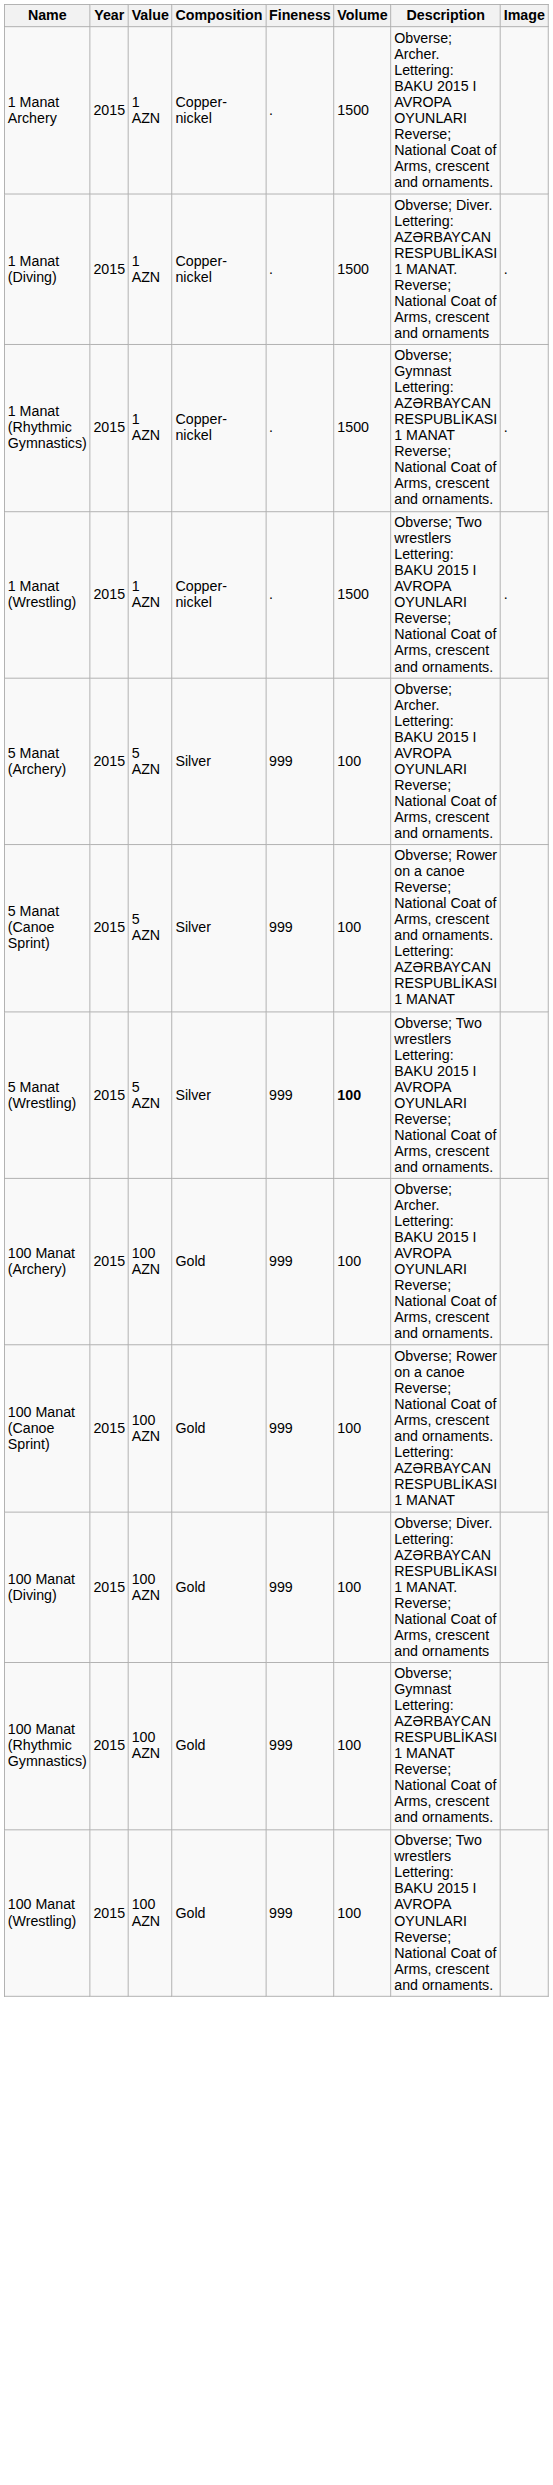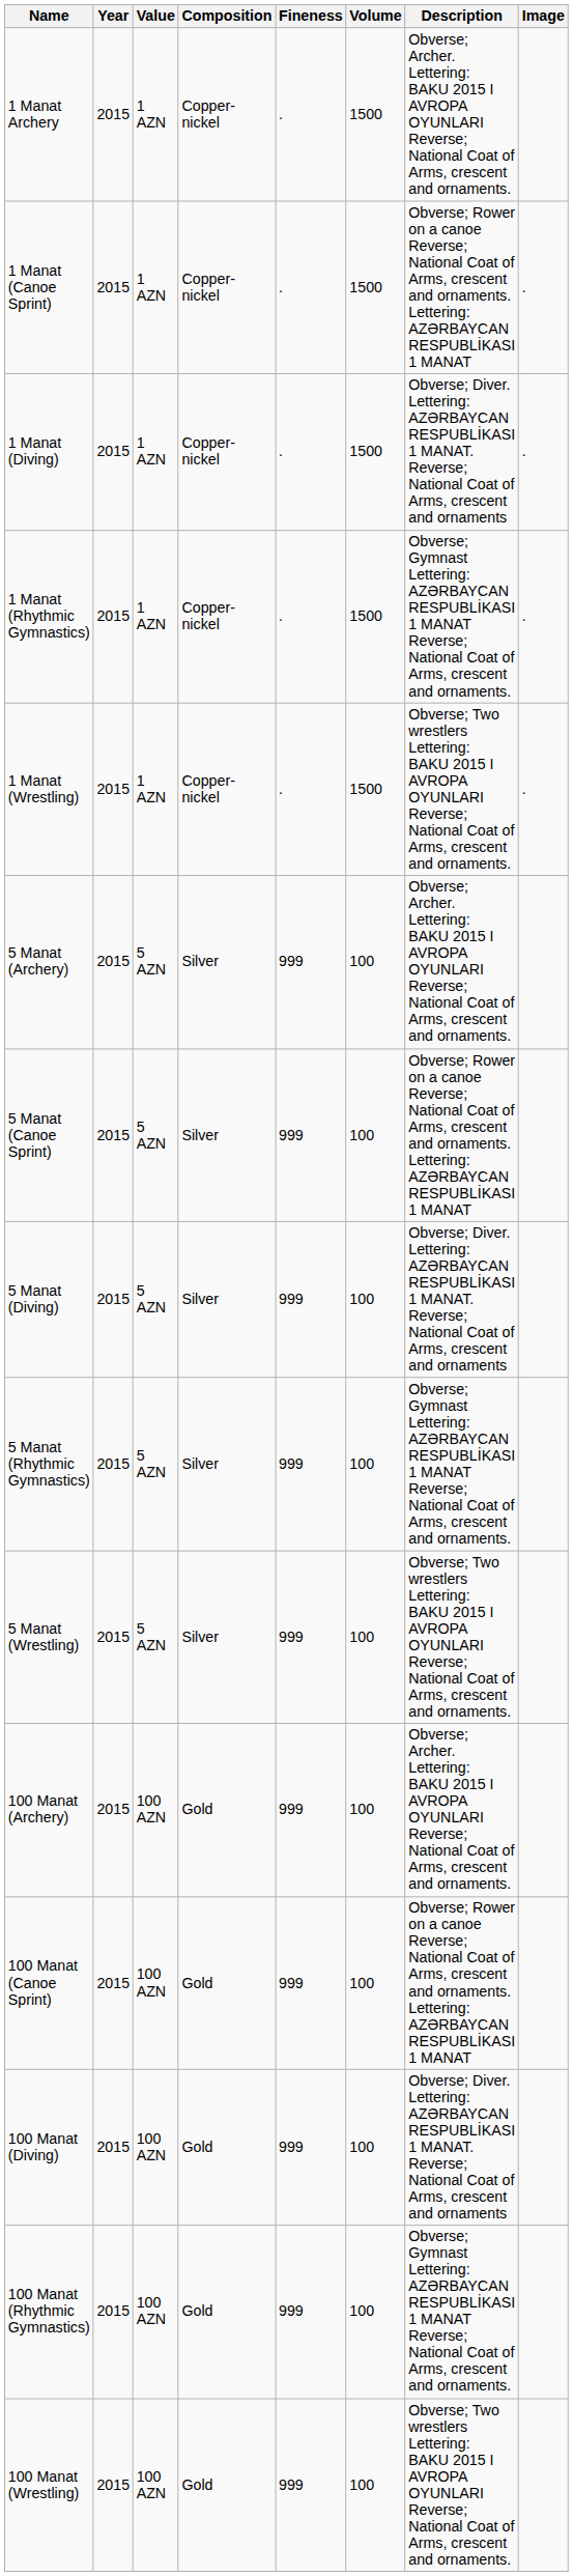+ row: 1 Manat (Canoe Sprint) | 2015 | 1 AZN | Copper-nickel | . | 1500 | Obverse; Rower on a canoe Reverse; National Coat of Arms, crescent and ornaments. Lettering: AZƏRBAYCAN RESPUBLİKASI 1 MANAT | .
+ row: 5 Manat (Diving) | 2015 | 5 AZN | Silver | 999 | 100 | Obverse; Diver. Lettering: AZƏRBAYCAN RESPUBLİKASI 1 MANAT. Reverse; National Coat of Arms, crescent and ornaments
+ row: 5 Manat (Rhythmic Gymnastics) | 2015 | 5 AZN | Silver | 999 | 100 | Obverse; Gymnast Lettering: AZƏRBAYCAN RESPUBLİKASI 1 MANAT Reverse; National Coat of Arms, crescent and ornaments.
5 Manat (Wrestling) | Volume: bold -> normal
